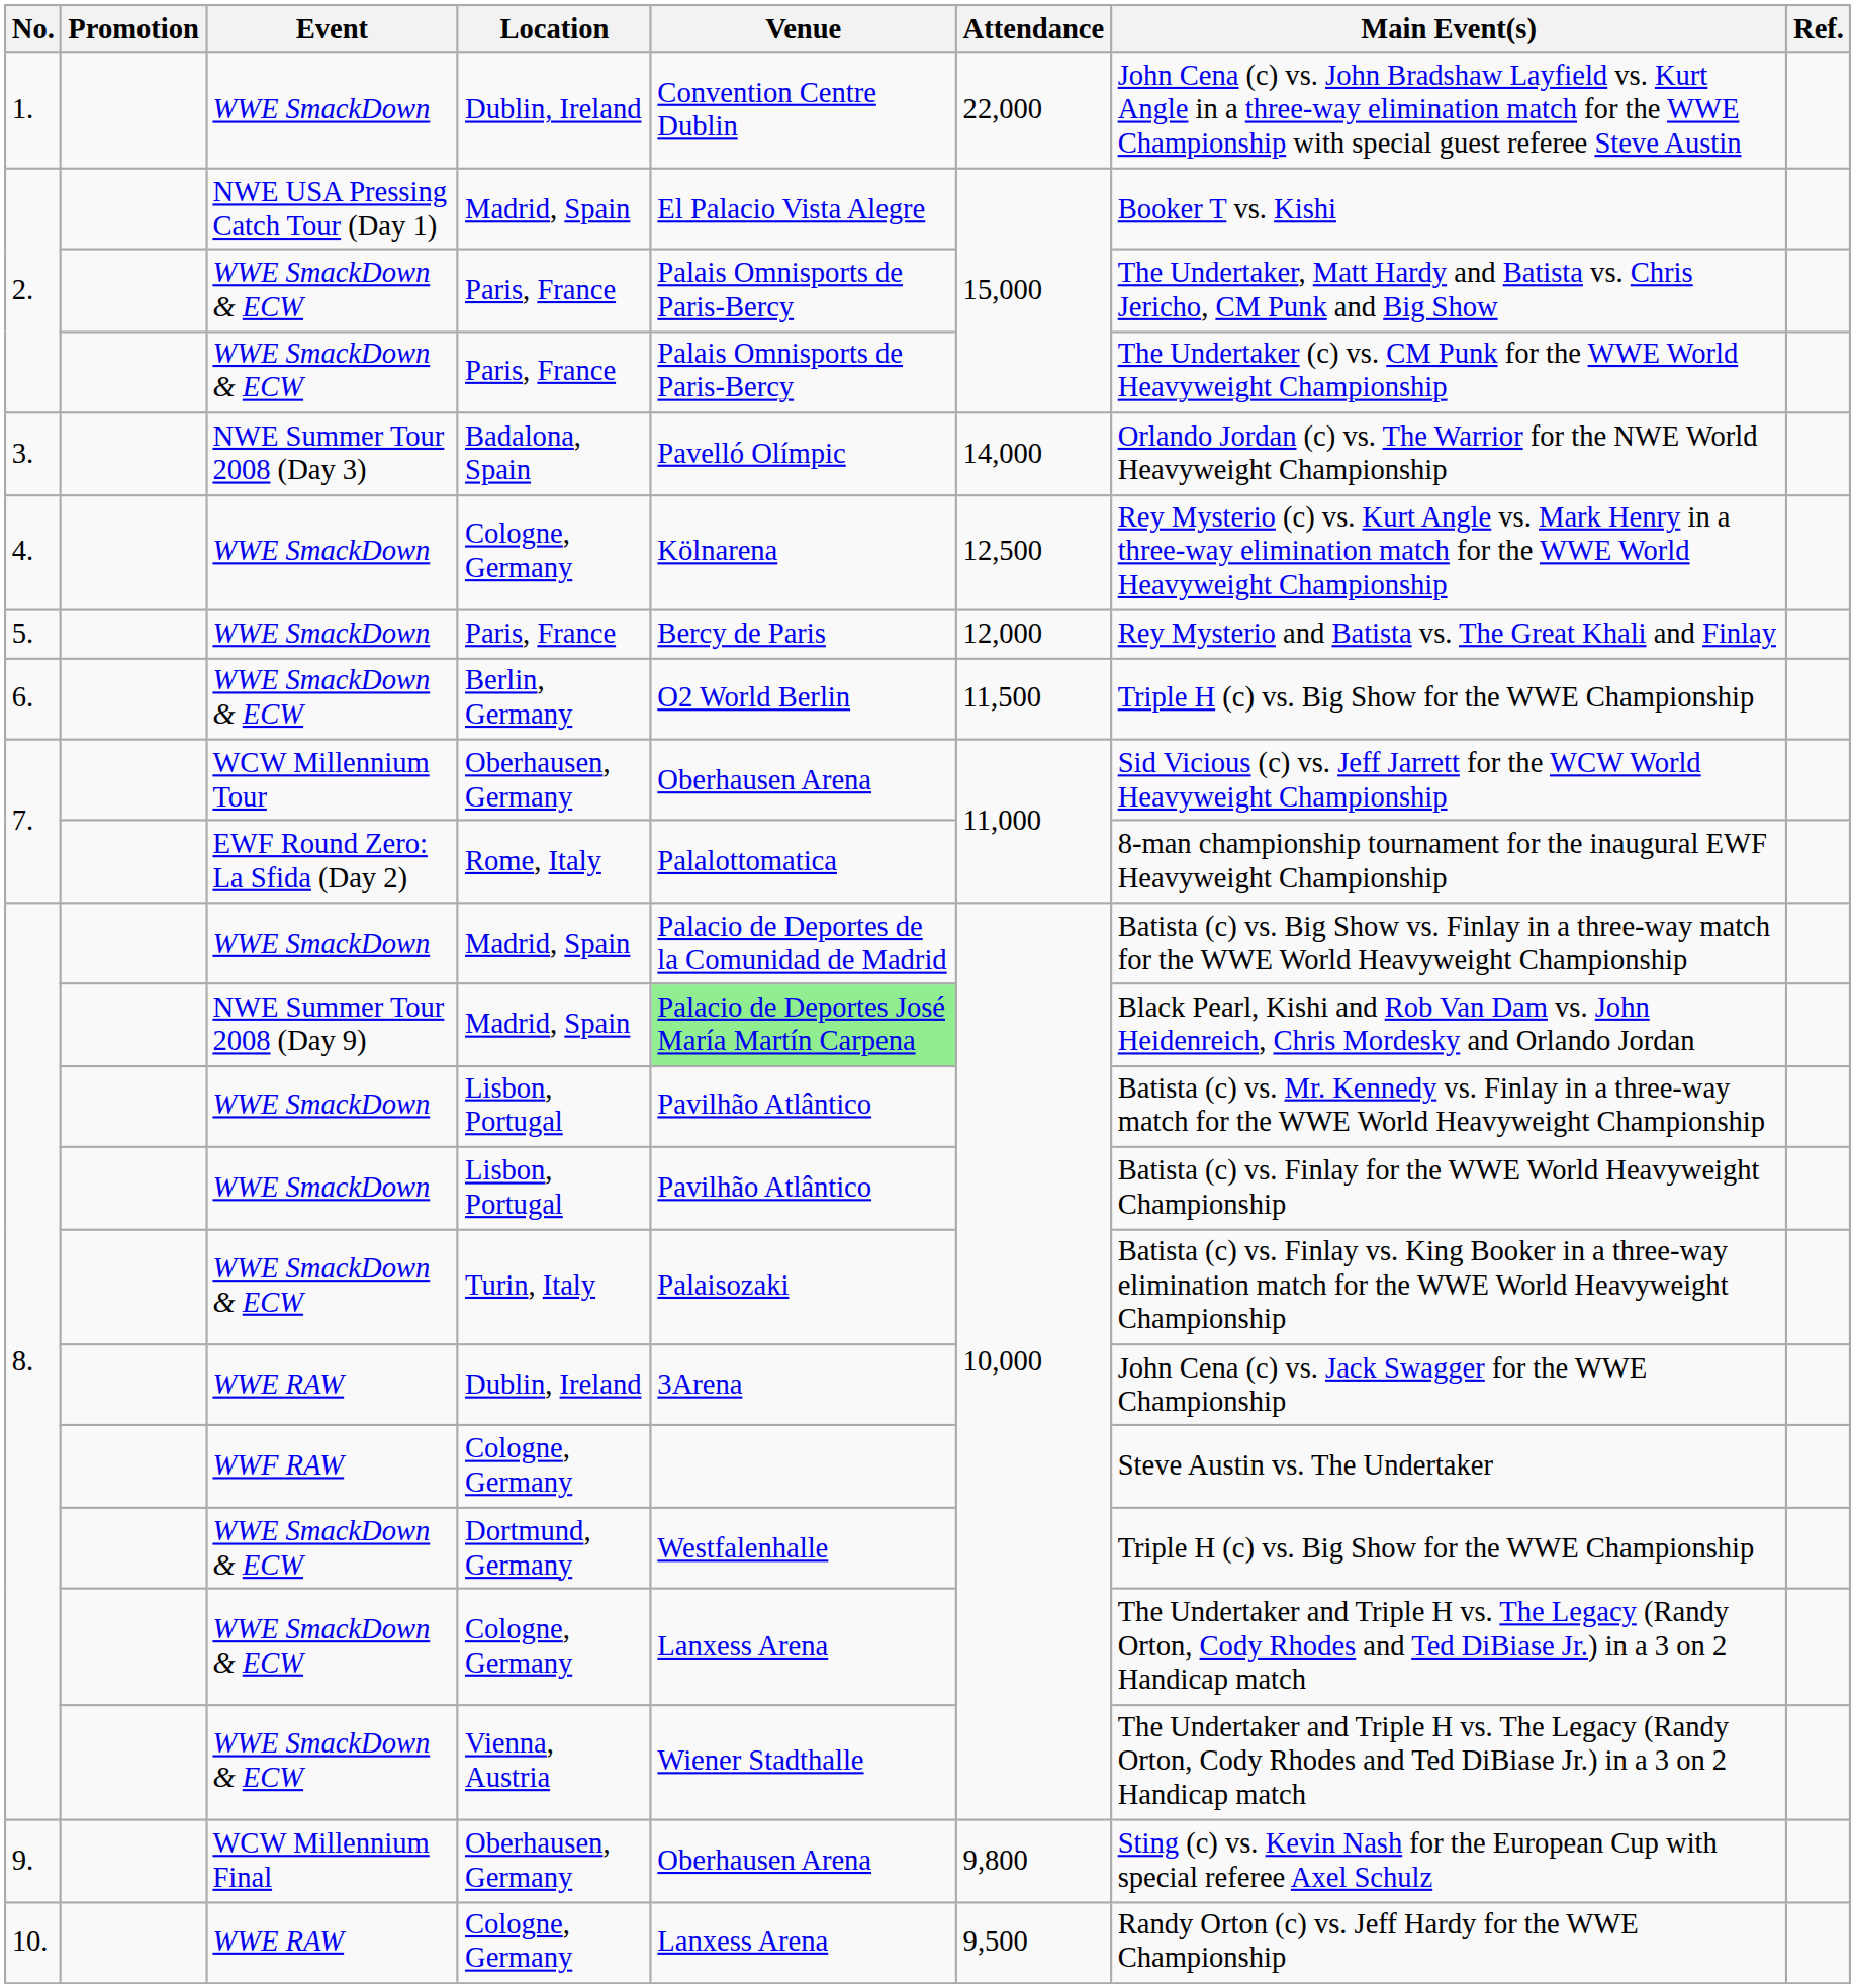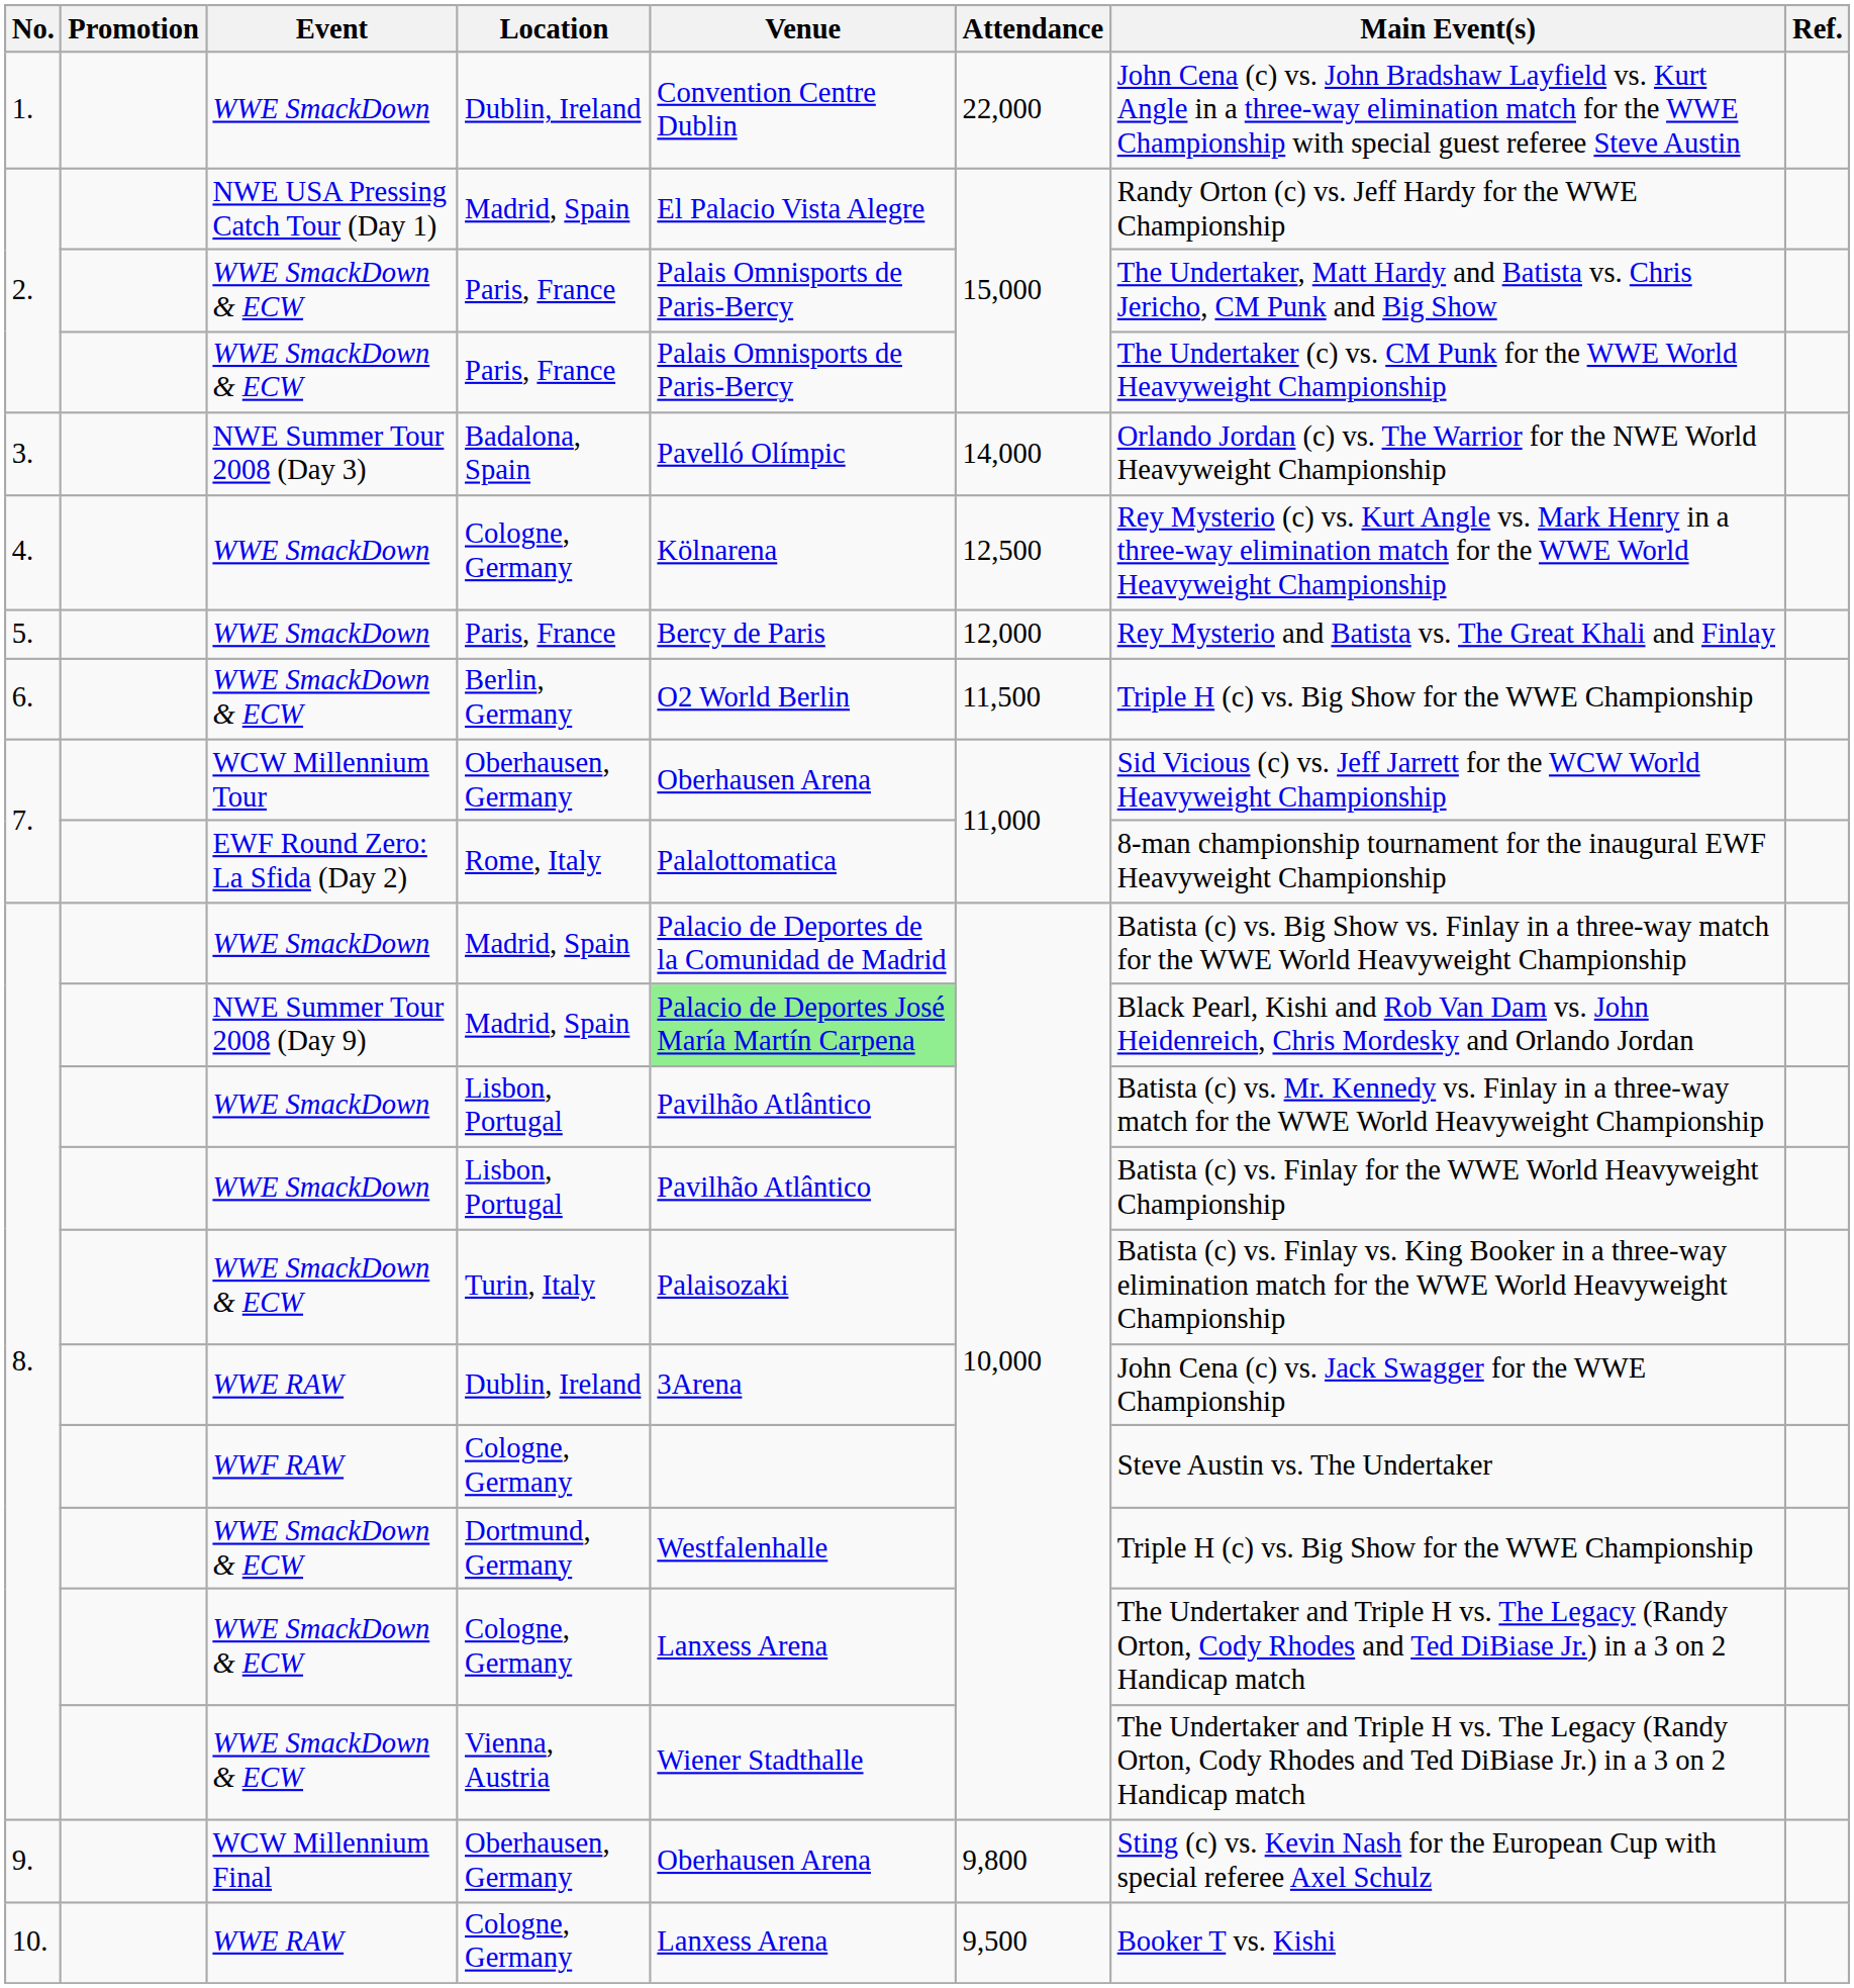NWE USA Pressing Catch Tour (Day 1) / Madrid, Spain | Main Event(s): Booker T vs. Kishi -> Randy Orton (c) vs. Jeff Hardy for the WWE Championship
WWE RAW / Cologne, Germany | Main Event(s): Randy Orton (c) vs. Jeff Hardy for the WWE Championship -> Booker T vs. Kishi
